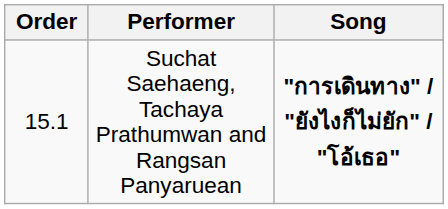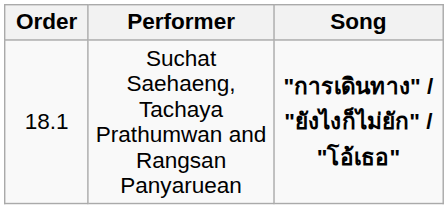Suchat Saehaeng, Tachaya Prathumwan and Rangsan Panyaruean | Order: 15.1 -> 18.1
